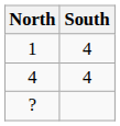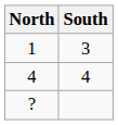1 | South: 4 -> 3
